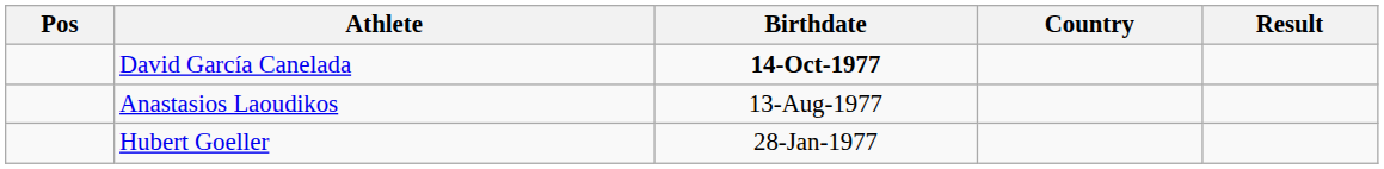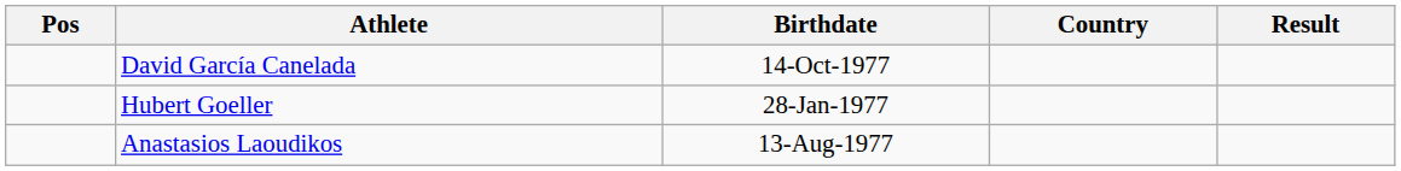David García Canelada | Birthdate: bold -> normal
rows swapped: Hubert Goeller <-> Anastasios Laoudikos
